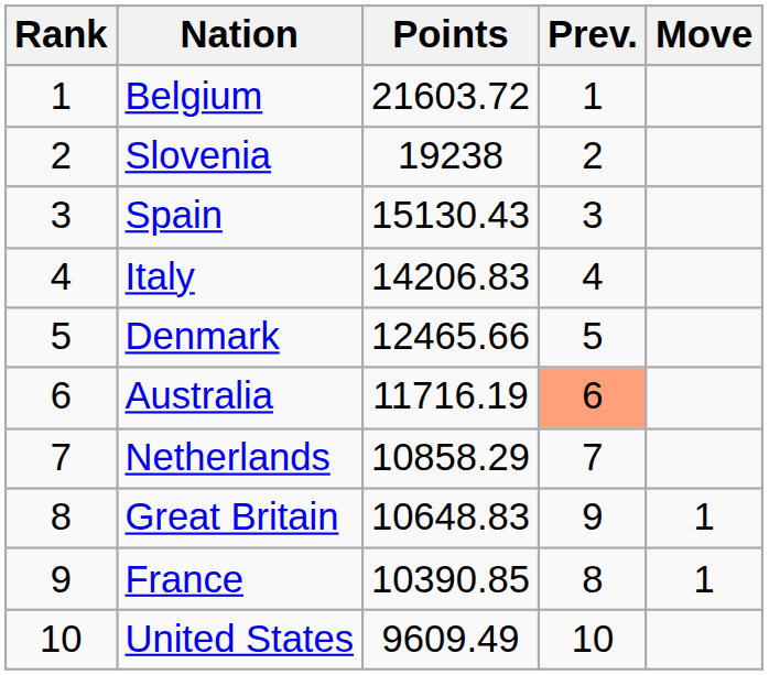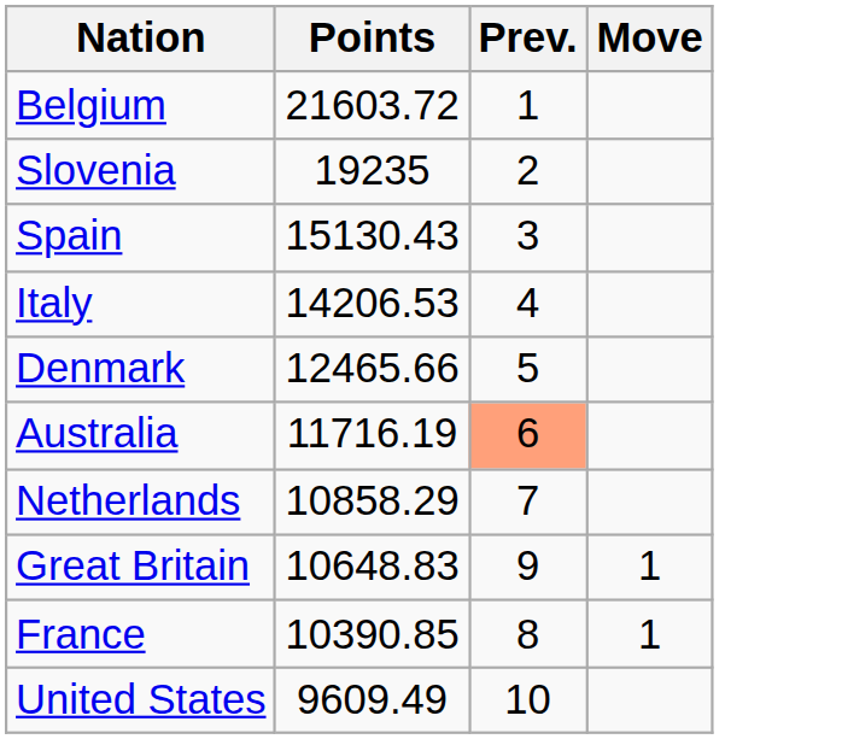- column: Rank | 1 | 2 | 3 | 4 | 5 | 6 | 7 | 8 | 9 | 10
Slovenia | Points: 19238 -> 19235
Italy | Points: 14206.83 -> 14206.53
